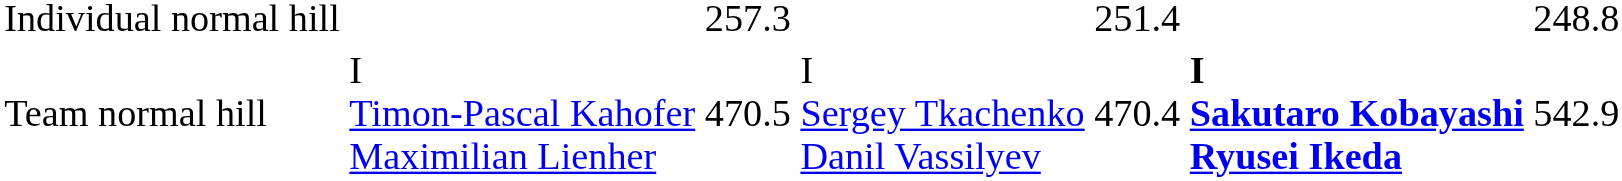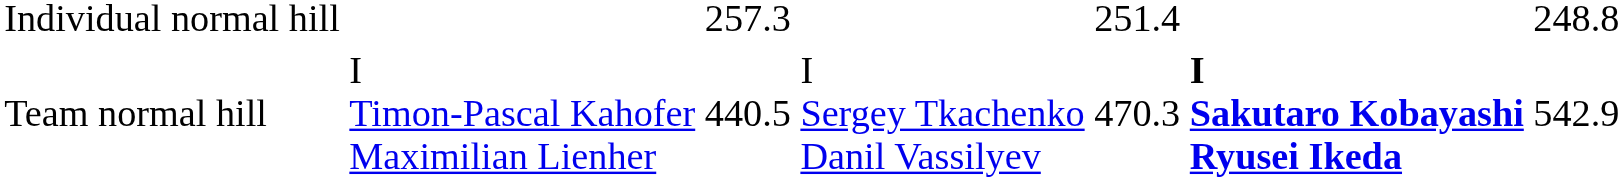Team normal hill | column 3: 470.5 -> 440.5
Team normal hill | column 5: 470.4 -> 470.3
